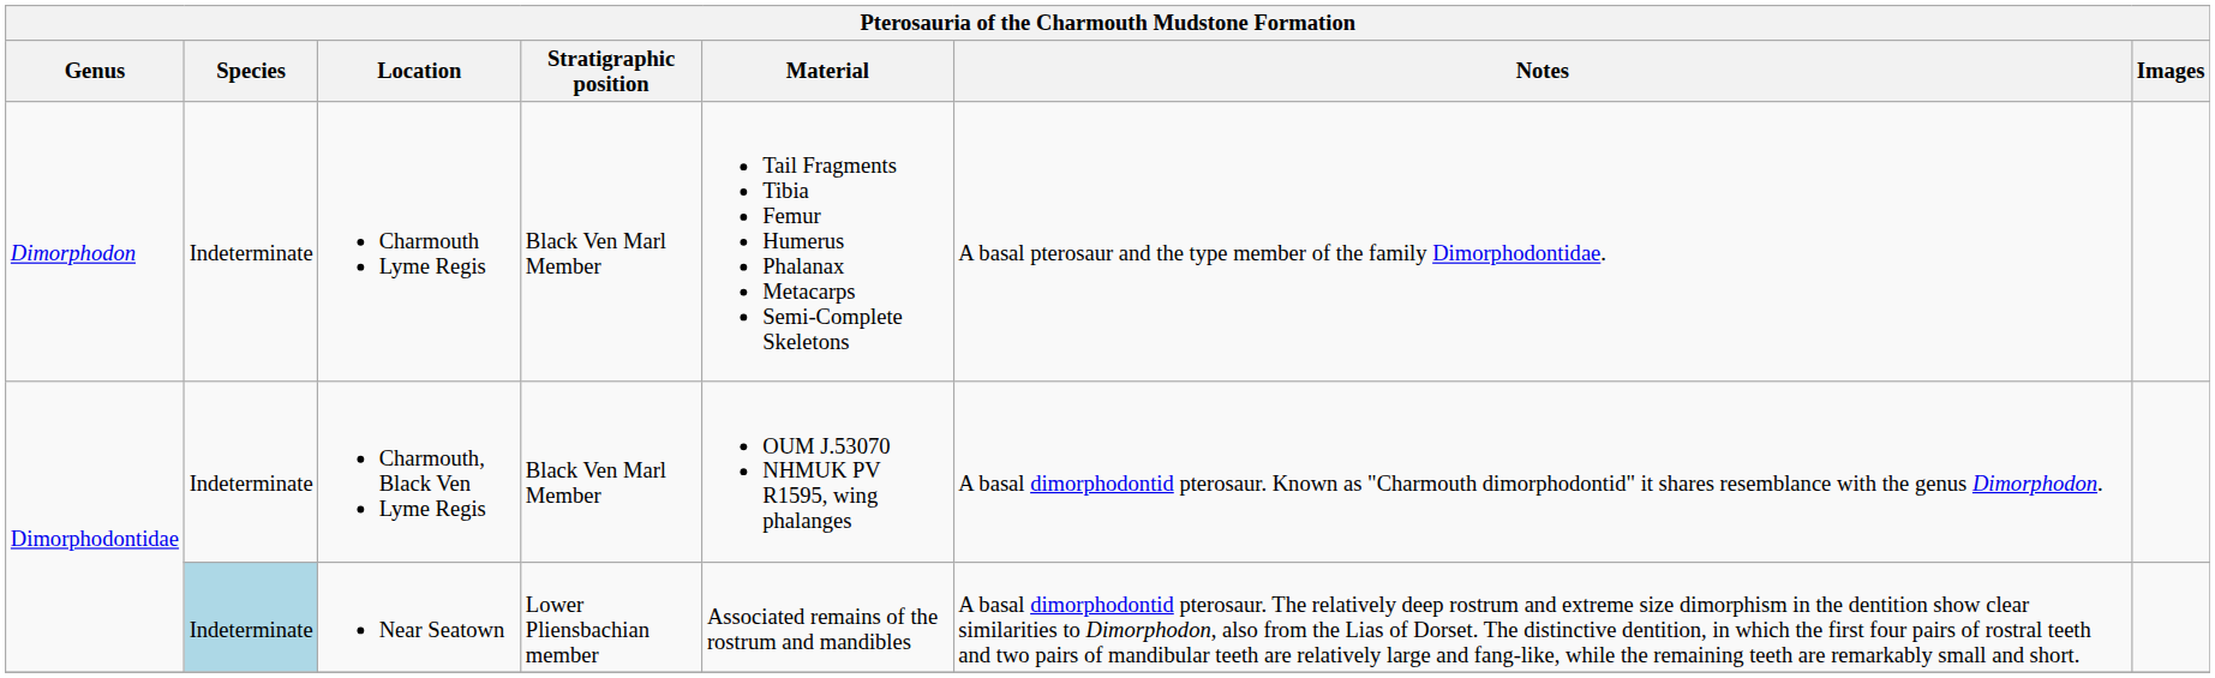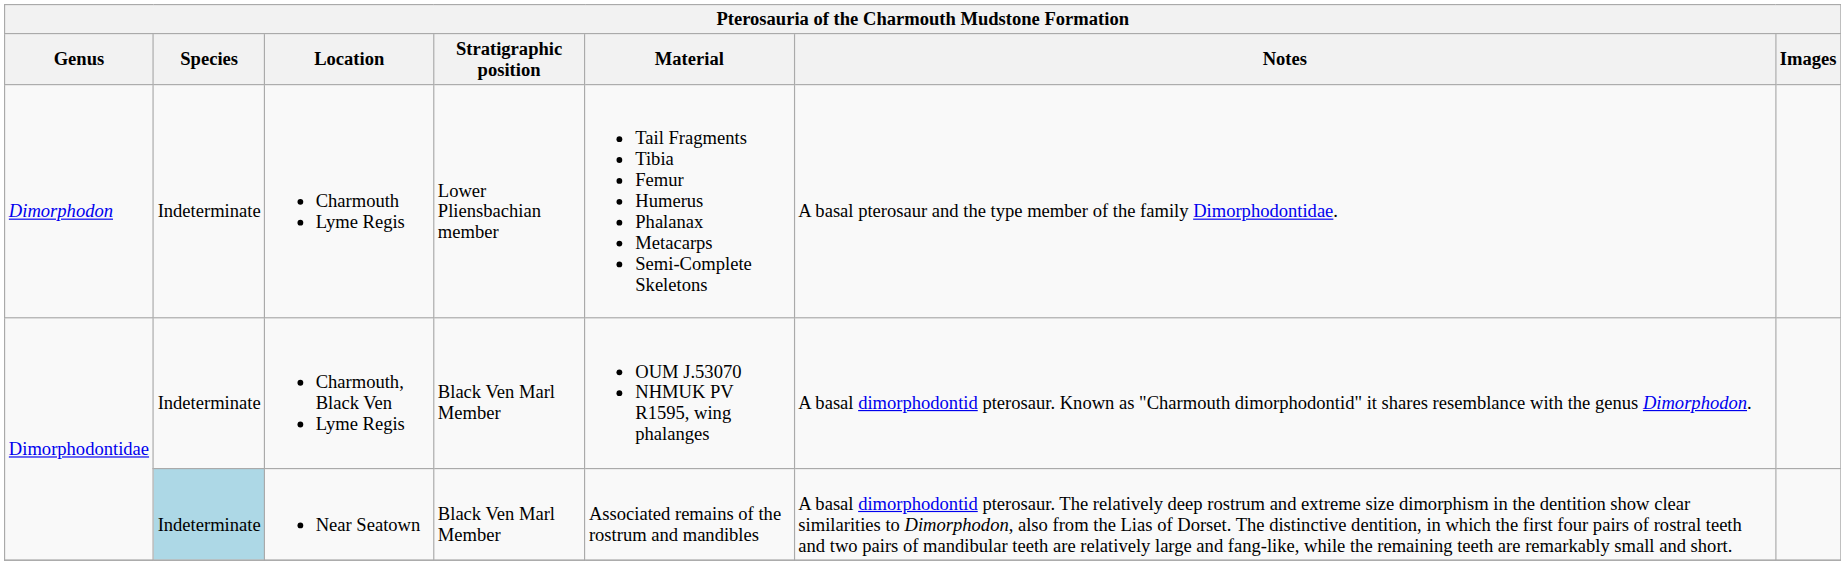Charmouth Lyme Regis | Stratigraphic position: Black Ven Marl Member -> Lower Pliensbachian member
Near Seatown | Stratigraphic position: Lower Pliensbachian member -> Black Ven Marl Member
